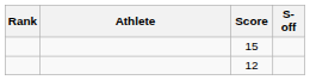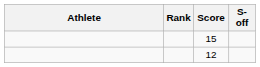columns swapped: Rank <-> Athlete
